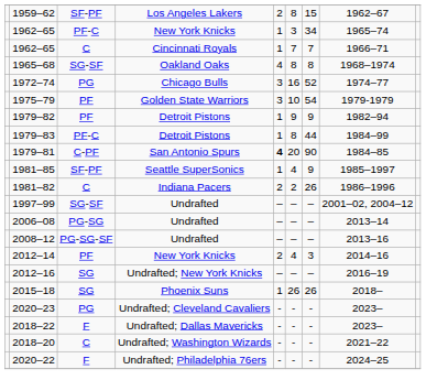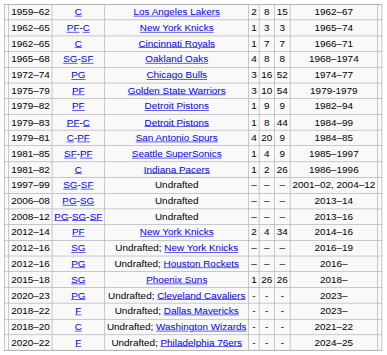1959–62 | column 3: SF-PF -> C
1962–65 / New York Knicks | column 7: 34 -> 3
1979–81 | column 5: bold -> normal
1979–81 | column 7: 90 -> 9
1981–82 | column 5: 2 -> 1
2012–14 | column 7: 3 -> 34
+ row: 2012–16 | PG | Undrafted; Houston Rockets | – | – | – | 2016–
